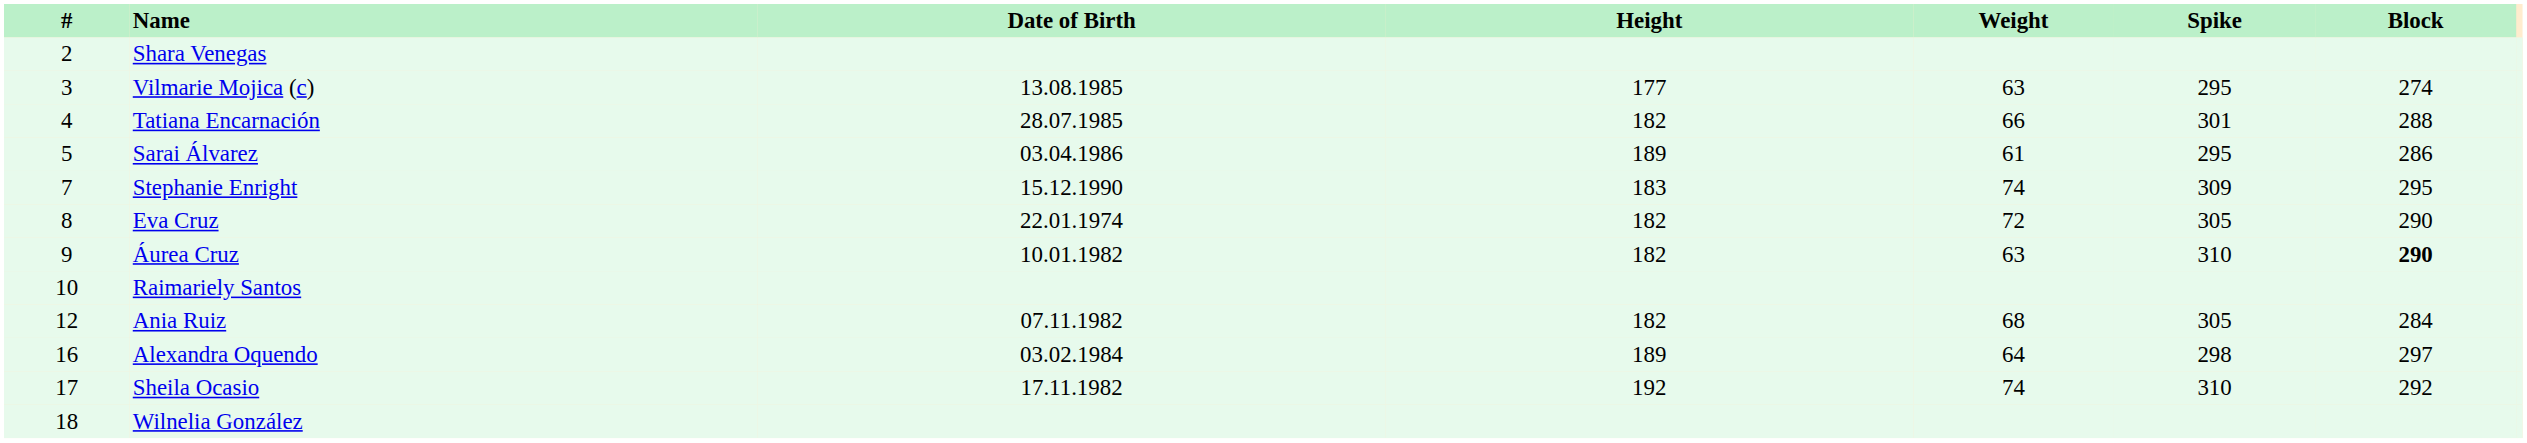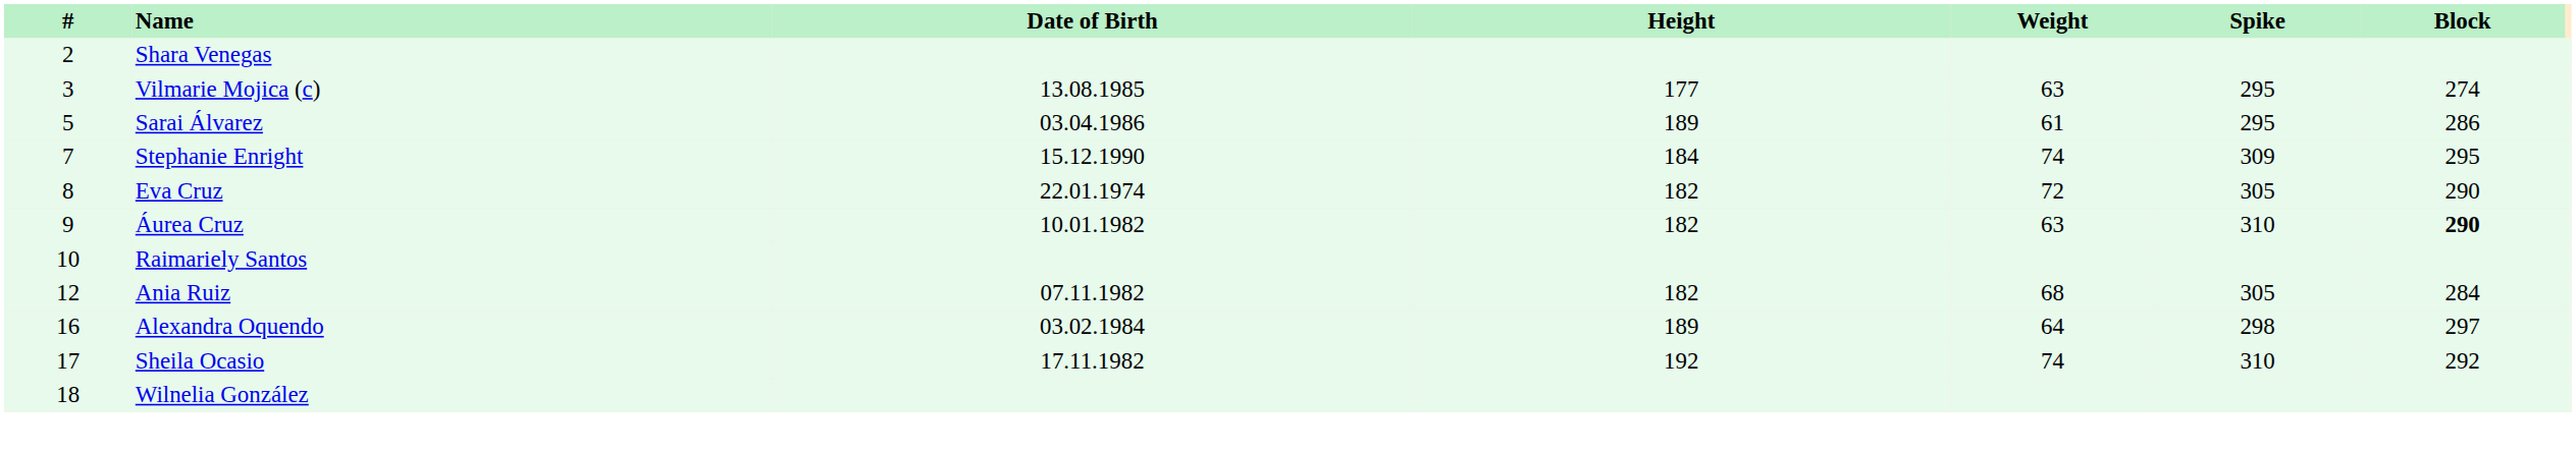- row: 4 | Tatiana Encarnación | 28.07.1985 | 182 | 66 | 301 | 288
Stephanie Enright | Height: 183 -> 184
